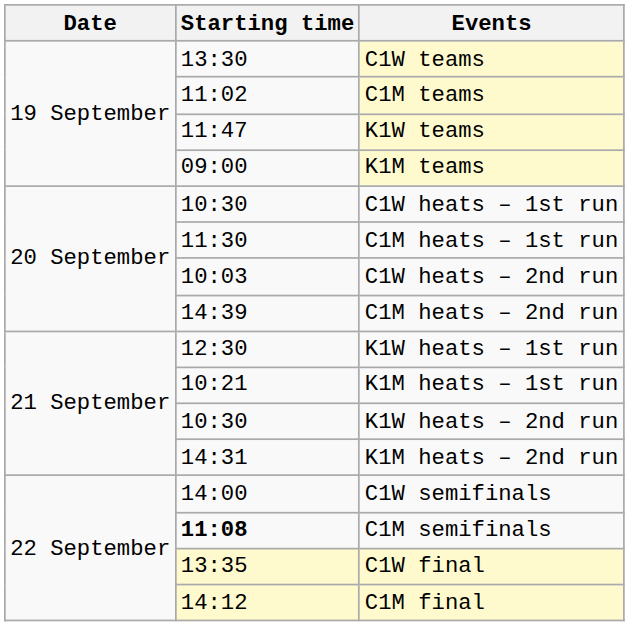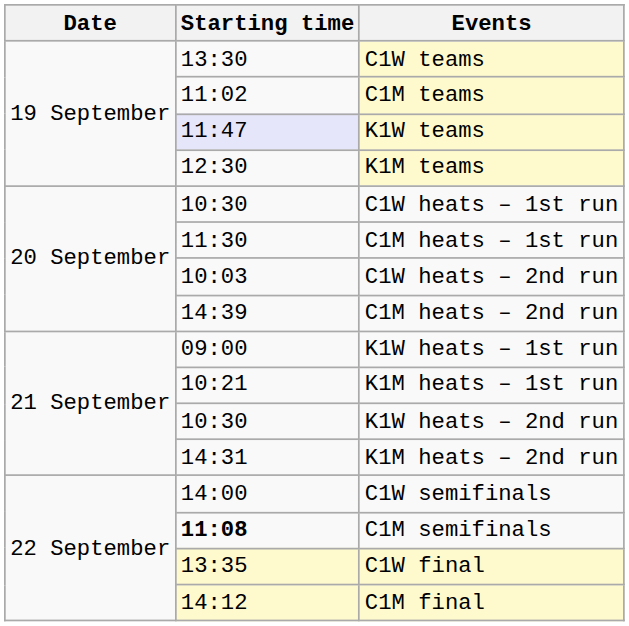K1W teams | Starting time: no background -> lavender background
K1M teams | Starting time: 09:00 -> 12:30
K1W heats – 1st run | Starting time: 12:30 -> 09:00
